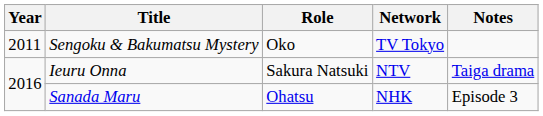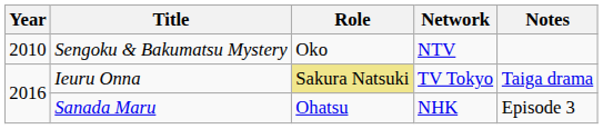Sengoku & Bakumatsu Mystery | Year: 2011 -> 2010
Sengoku & Bakumatsu Mystery | Network: TV Tokyo -> NTV
Ieuru Onna | Role: no background -> khaki background
Ieuru Onna | Network: NTV -> TV Tokyo
